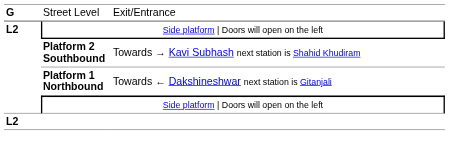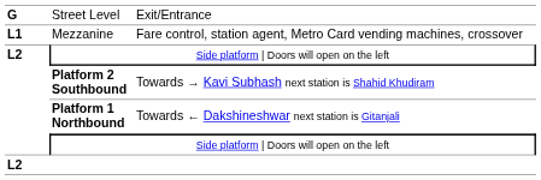+ row: L1 | Mezzanine | Fare control, station agent, Metro Card vending machines, crossover
